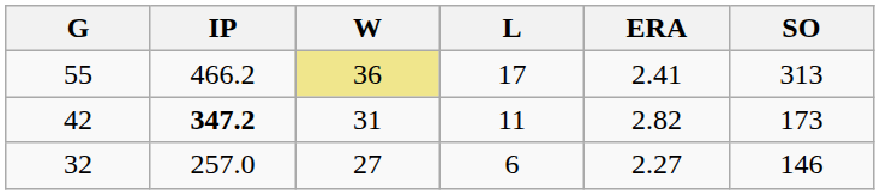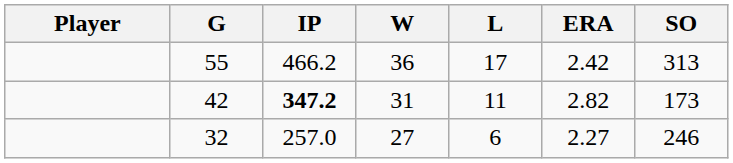+ column: Player
55 | W: khaki background -> no background
55 | ERA: 2.41 -> 2.42
32 | SO: 146 -> 246
